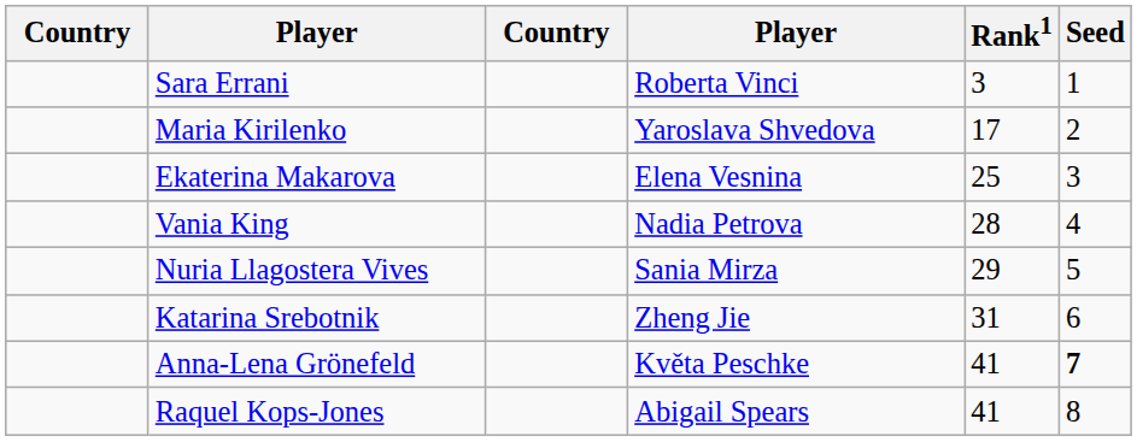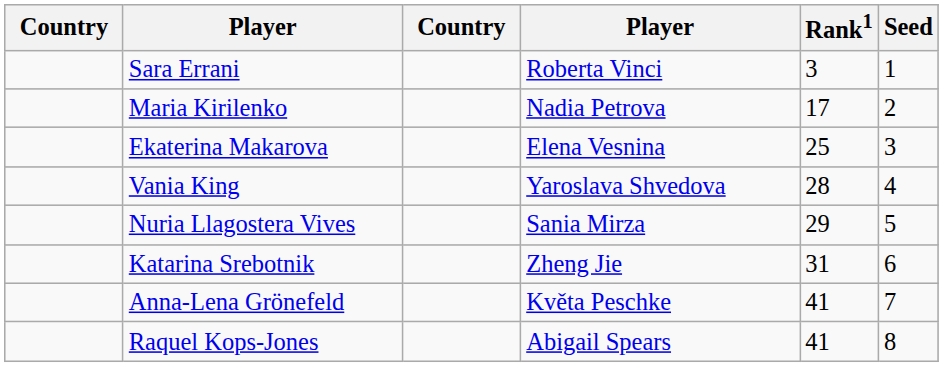Maria Kirilenko | column 4: Yaroslava Shvedova -> Nadia Petrova
Vania King | column 4: Nadia Petrova -> Yaroslava Shvedova
Anna-Lena Grönefeld | Seed: bold -> normal
